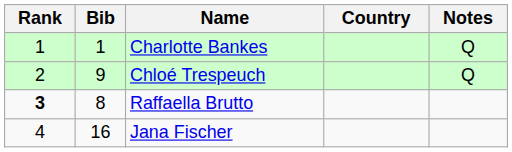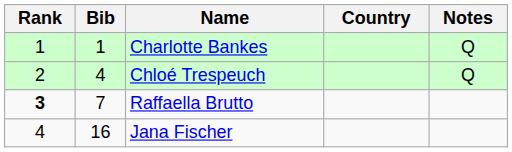Chloé Trespeuch | Bib: 9 -> 4
Raffaella Brutto | Bib: 8 -> 7
